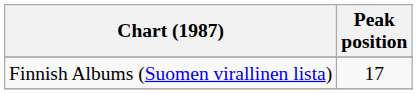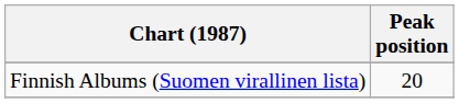Finnish Albums (Suomen virallinen lista) | Peak position: 17 -> 20
